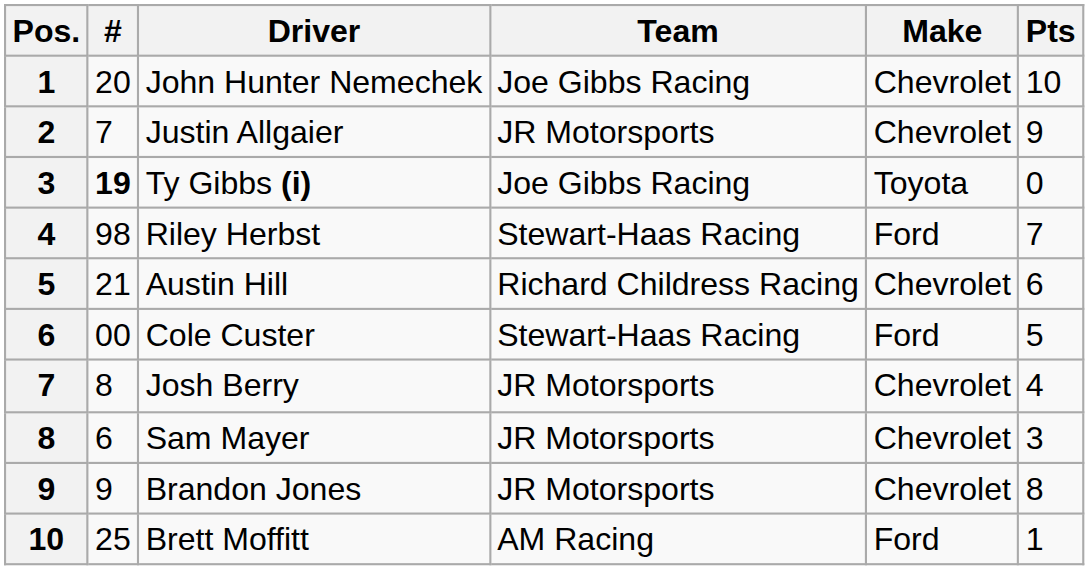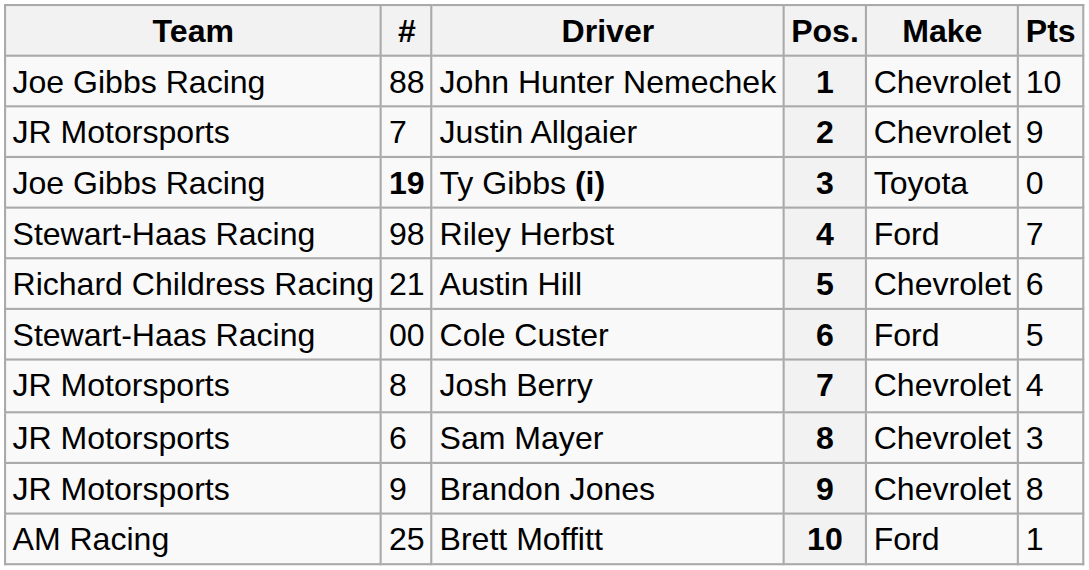columns swapped: Pos. <-> Team
John Hunter Nemechek | #: 20 -> 88
